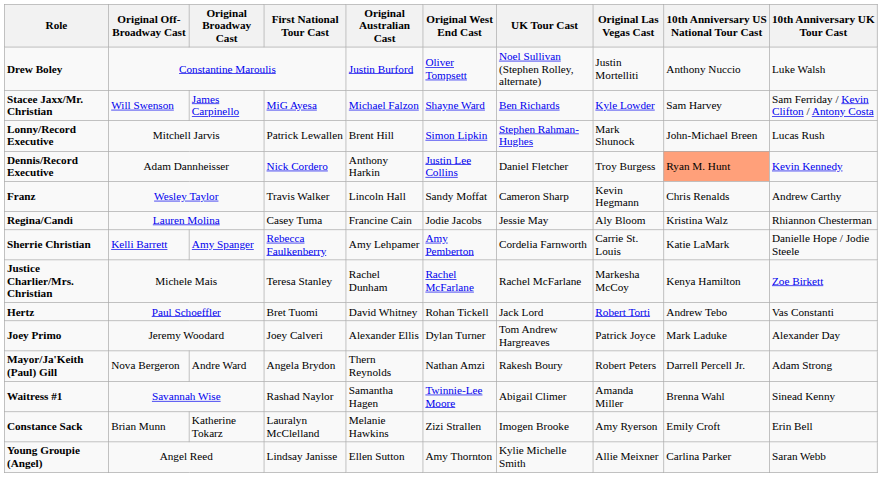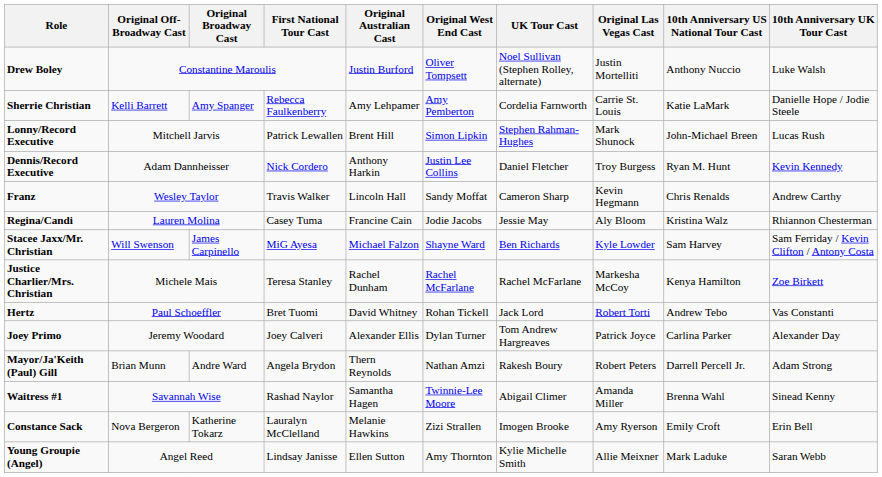rows swapped: Sherrie Christian <-> Stacee Jaxx/Mr. Christian
Dennis/Record Executive | 10th Anniversary US National Tour Cast: lightsalmon background -> no background
Joey Primo | 10th Anniversary US National Tour Cast: Mark Laduke -> Carlina Parker
Mayor/Ja'Keith (Paul) Gill | Original Off-Broadway Cast: Nova Bergeron -> Brian Munn
Constance Sack | Original Off-Broadway Cast: Brian Munn -> Nova Bergeron
Young Groupie (Angel) | 10th Anniversary US National Tour Cast: Carlina Parker -> Mark Laduke
